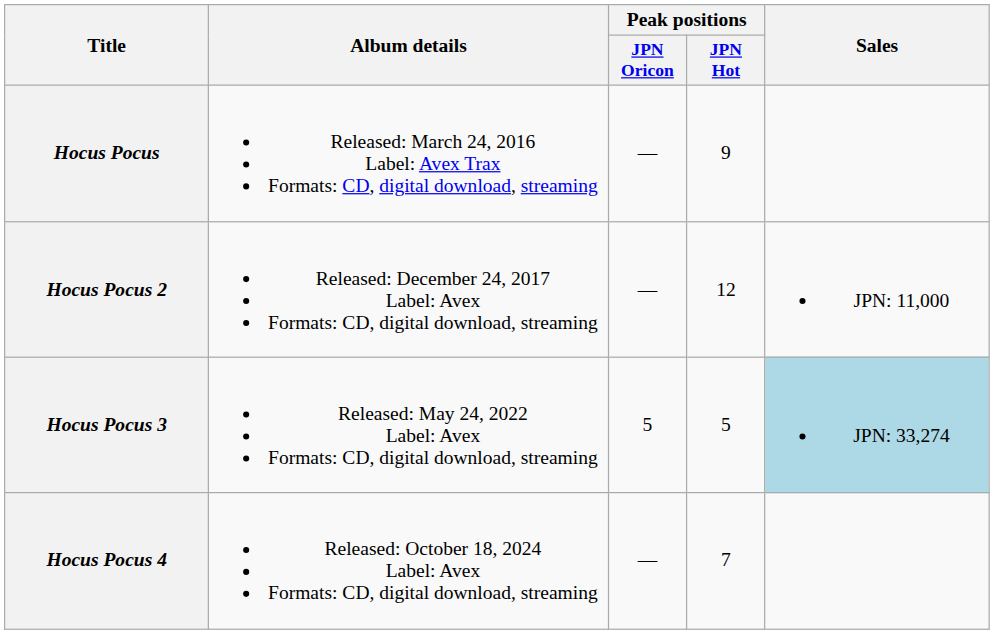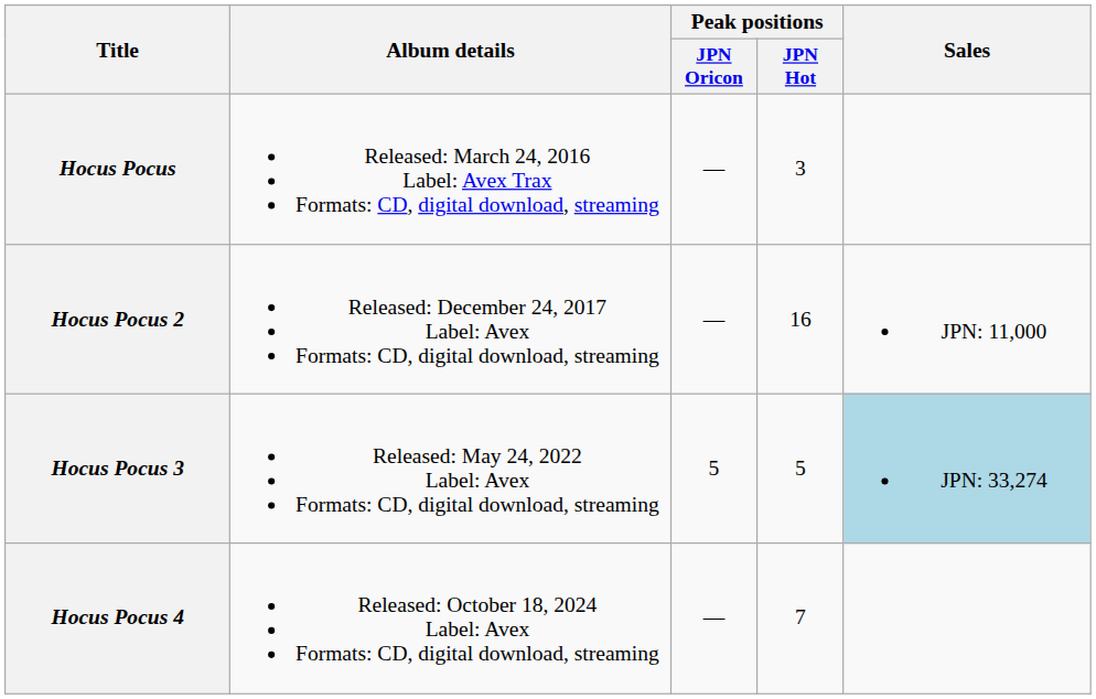Hocus Pocus | Peak positions / JPN Hot: 9 -> 3
Hocus Pocus 2 | Peak positions / JPN Hot: 12 -> 16
